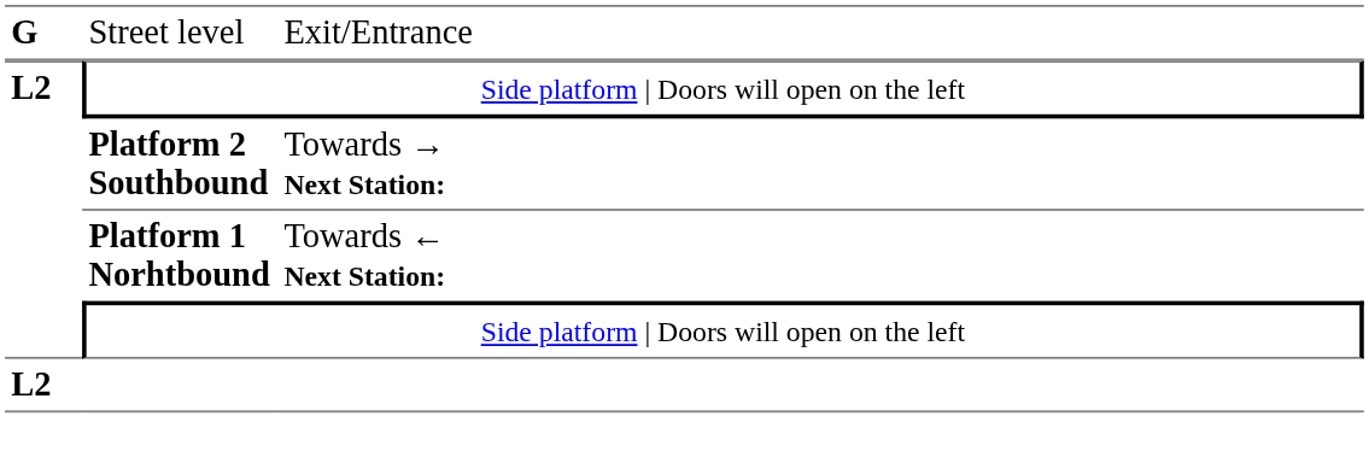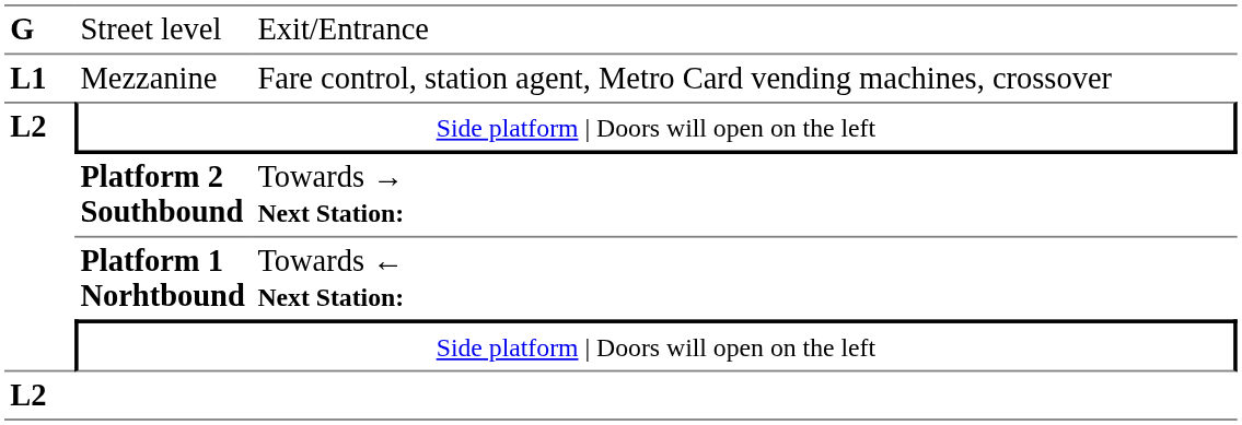+ row: L1 | Mezzanine | Fare control, station agent, Metro Card vending machines, crossover
